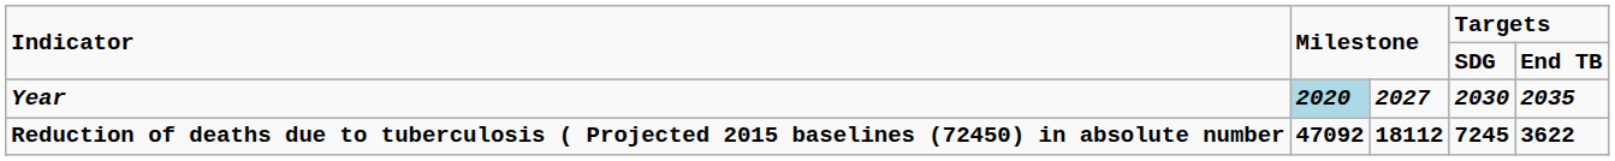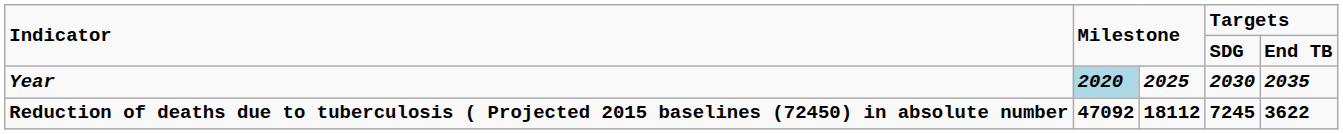Year | column 3: 2027 -> 2025
